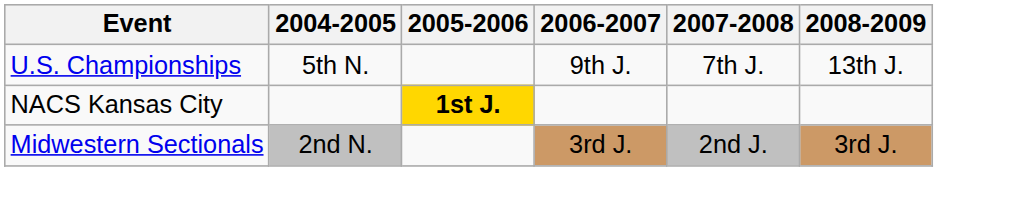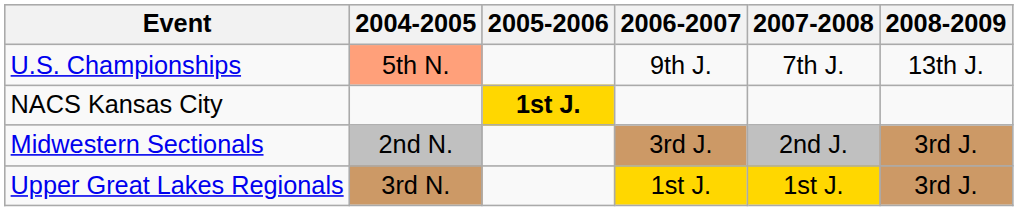U.S. Championships | 2004-2005: no background -> lightsalmon background
+ row: Upper Great Lakes Regionals | 3rd N. | 1st J. | 1st J. | 3rd J.
